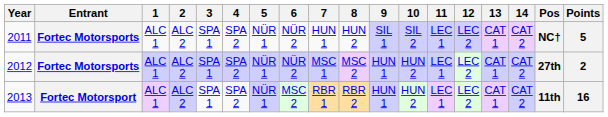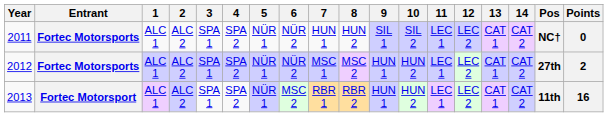2011 | Points: 5 -> 0
